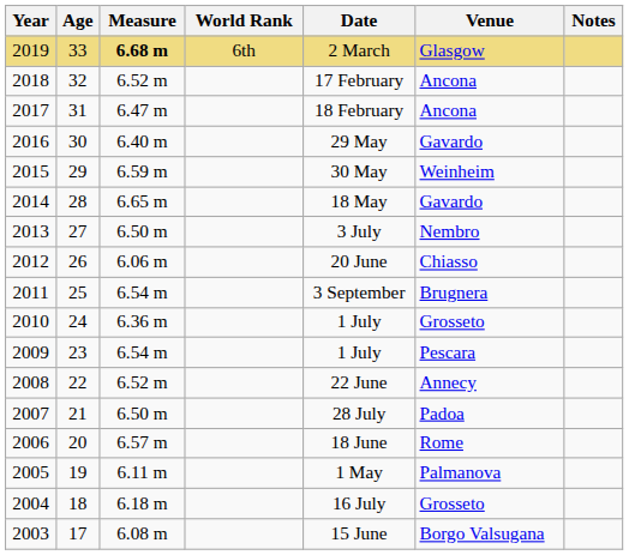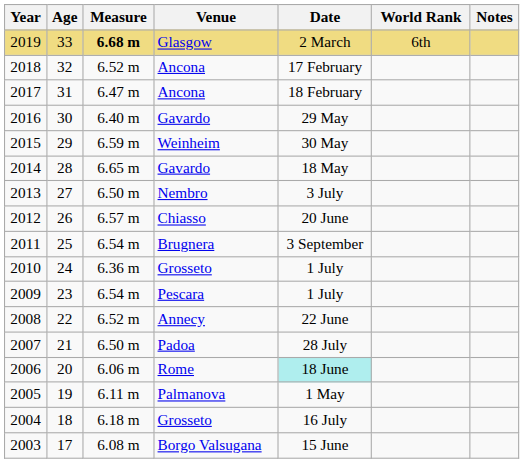columns swapped: Venue <-> World Rank
2012 | Measure: 6.06 m -> 6.57 m
2006 | Measure: 6.57 m -> 6.06 m
2006 | Date: no background -> paleturquoise background
